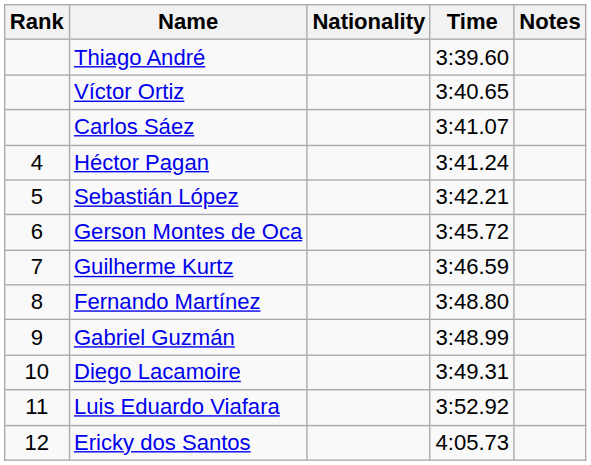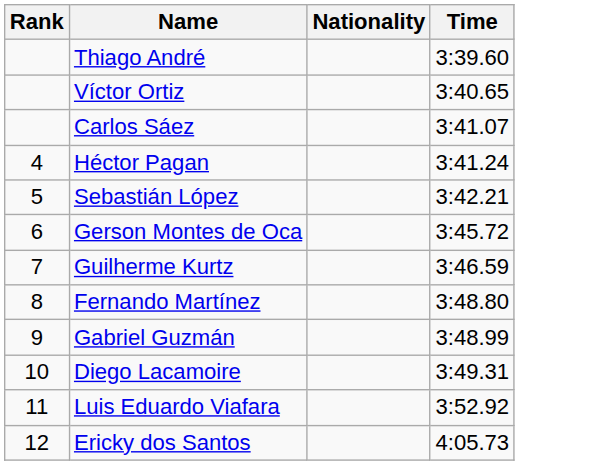- column: Notes
